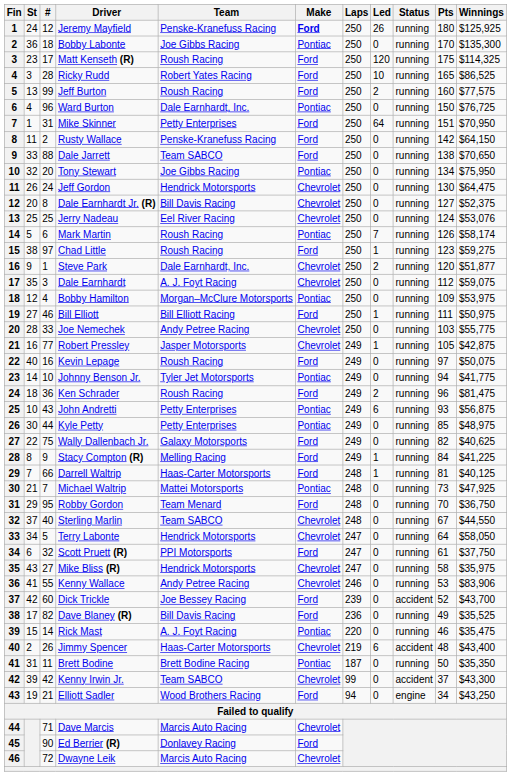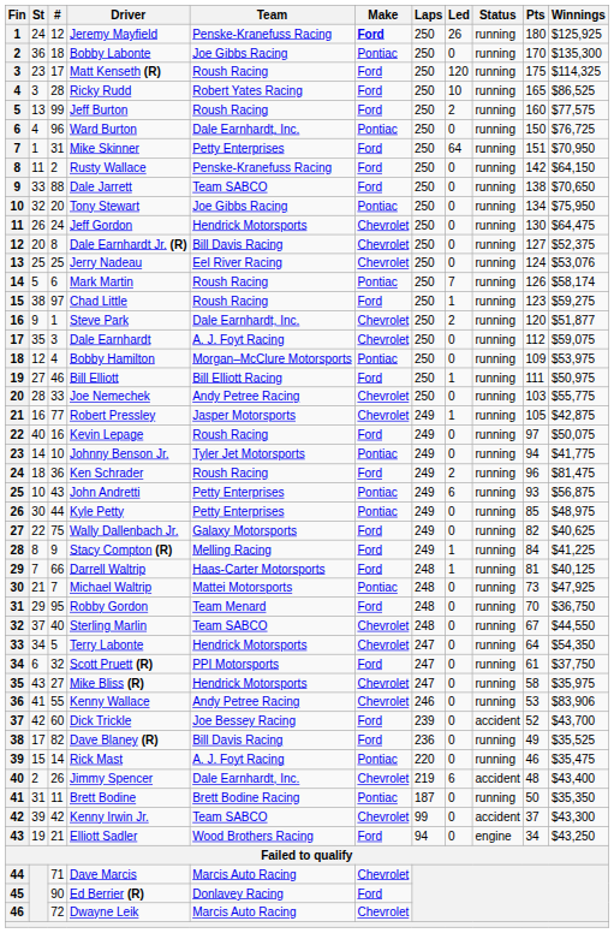Terry Labonte | Winnings: $58,050 -> $54,350
Jimmy Spencer | Team: Haas-Carter Motorsports -> Dale Earnhardt, Inc.
